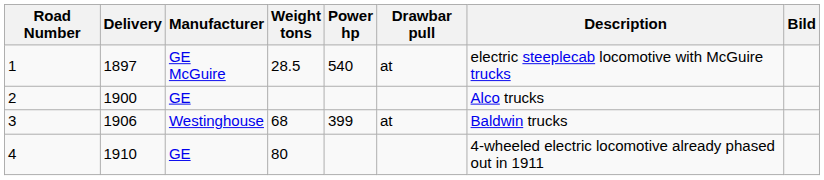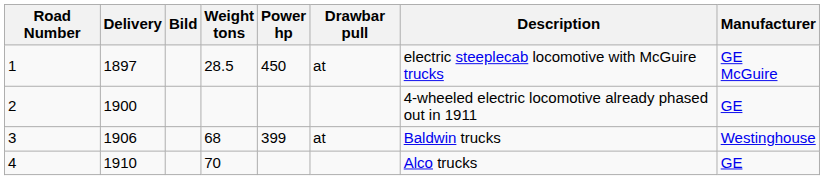columns swapped: Manufacturer <-> Bild
1 | Power hp: 540 -> 450
2 | Description: Alco trucks -> 4-wheeled electric locomotive already phased out in 1911
4 | Weight tons: 80 -> 70
4 | Description: 4-wheeled electric locomotive already phased out in 1911 -> Alco trucks
